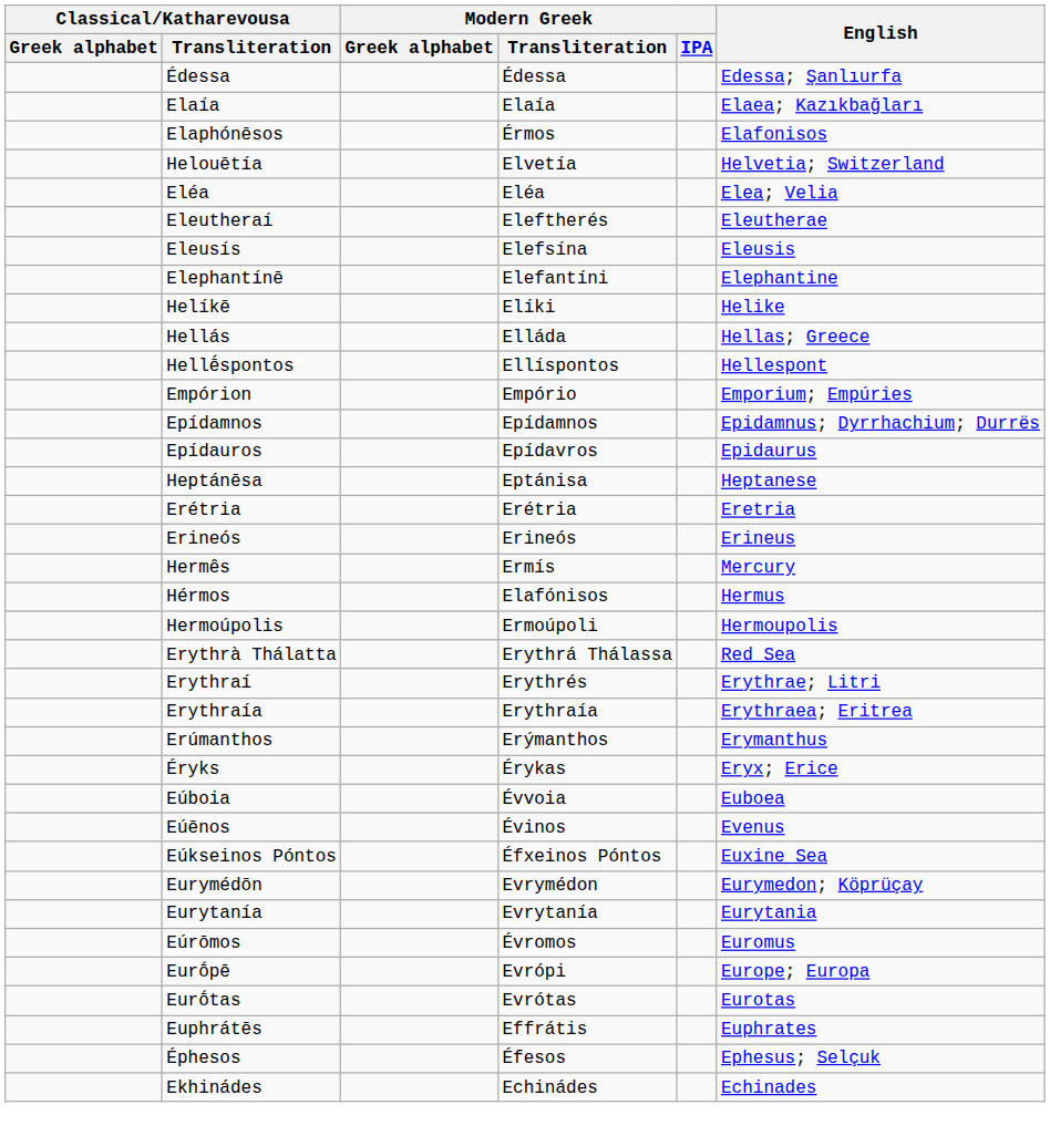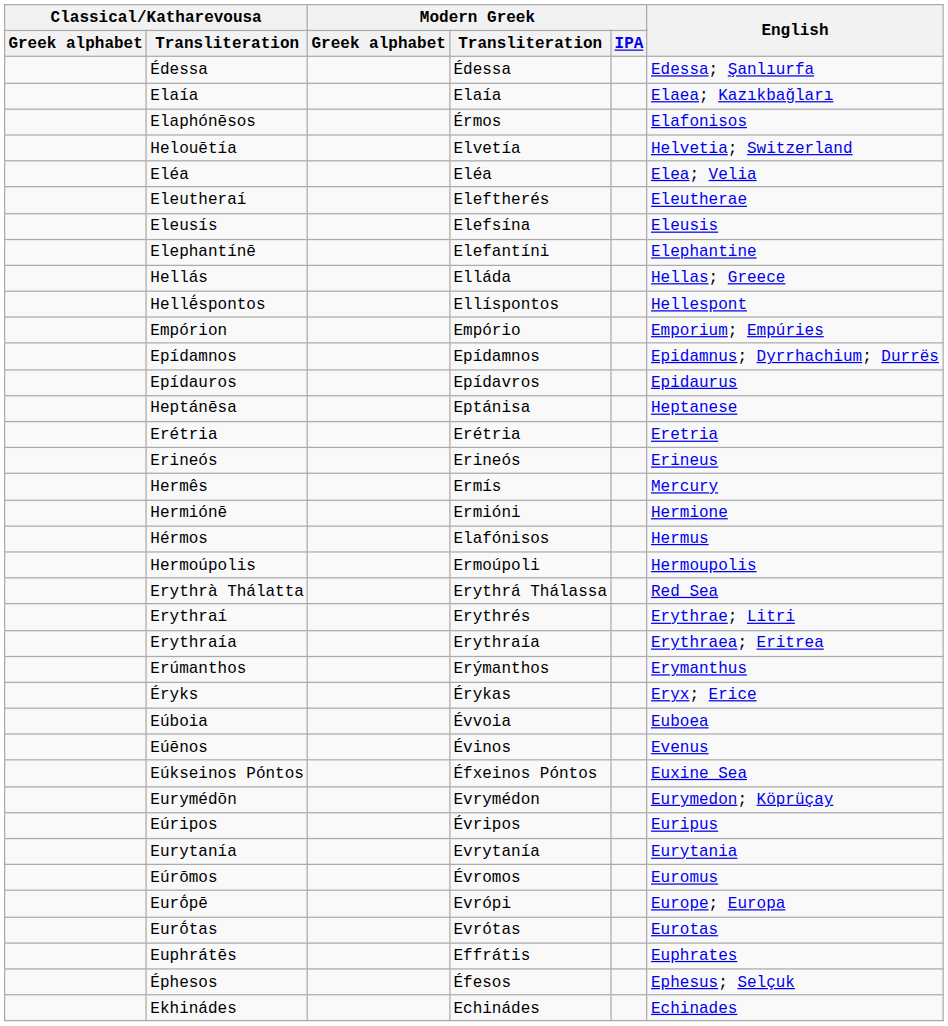- row: Helíkē | Elíki | Helike
+ row: Hermiónē | Ermióni | Hermione
+ row: Eúripos | Évripos | Euripus
